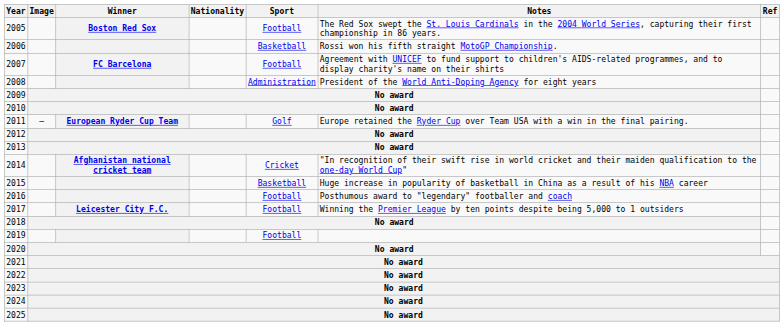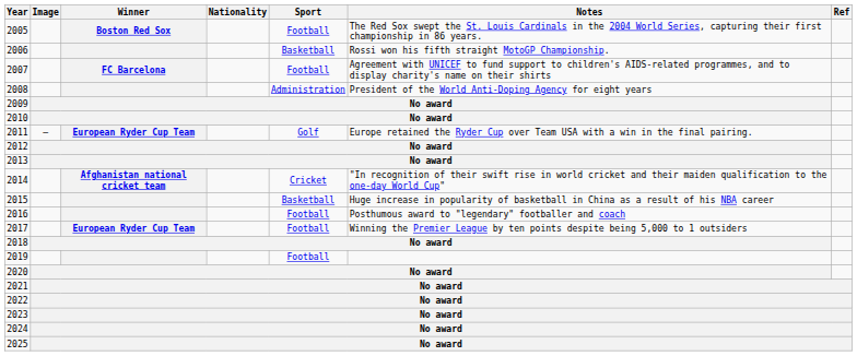2017 | Winner: Leicester City F.C. -> European Ryder Cup Team
